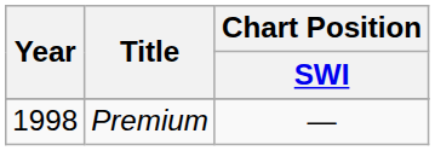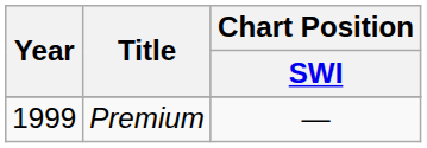Premium | Year: 1998 -> 1999
